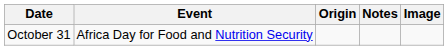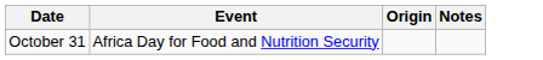- column: Image
